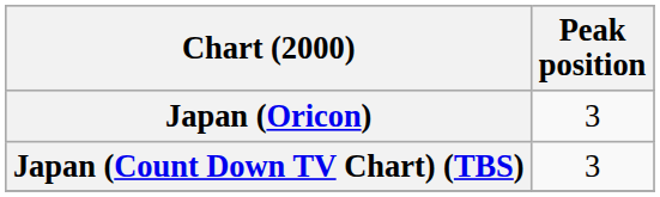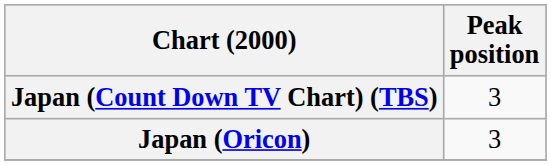rows swapped: Japan (Oricon) <-> Japan (Count Down TV Chart) (TBS)
